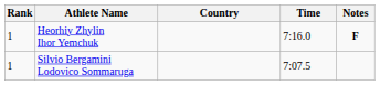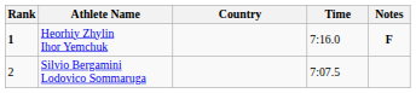Heorhiy Zhylin Ihor Yemchuk | Rank: normal -> bold
Silvio Bergamini Lodovico Sommaruga | Rank: 1 -> 2
